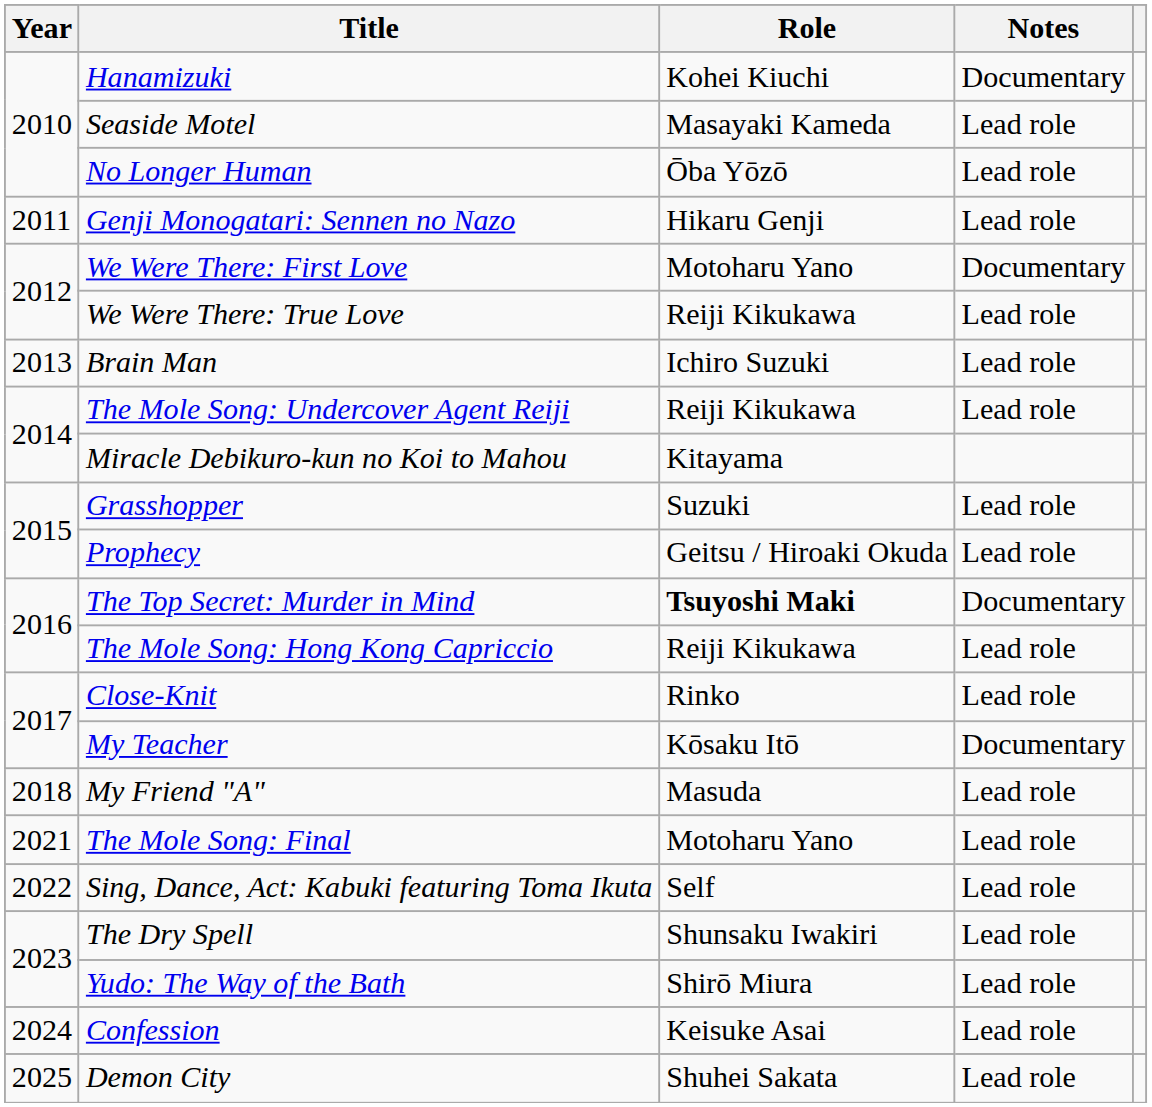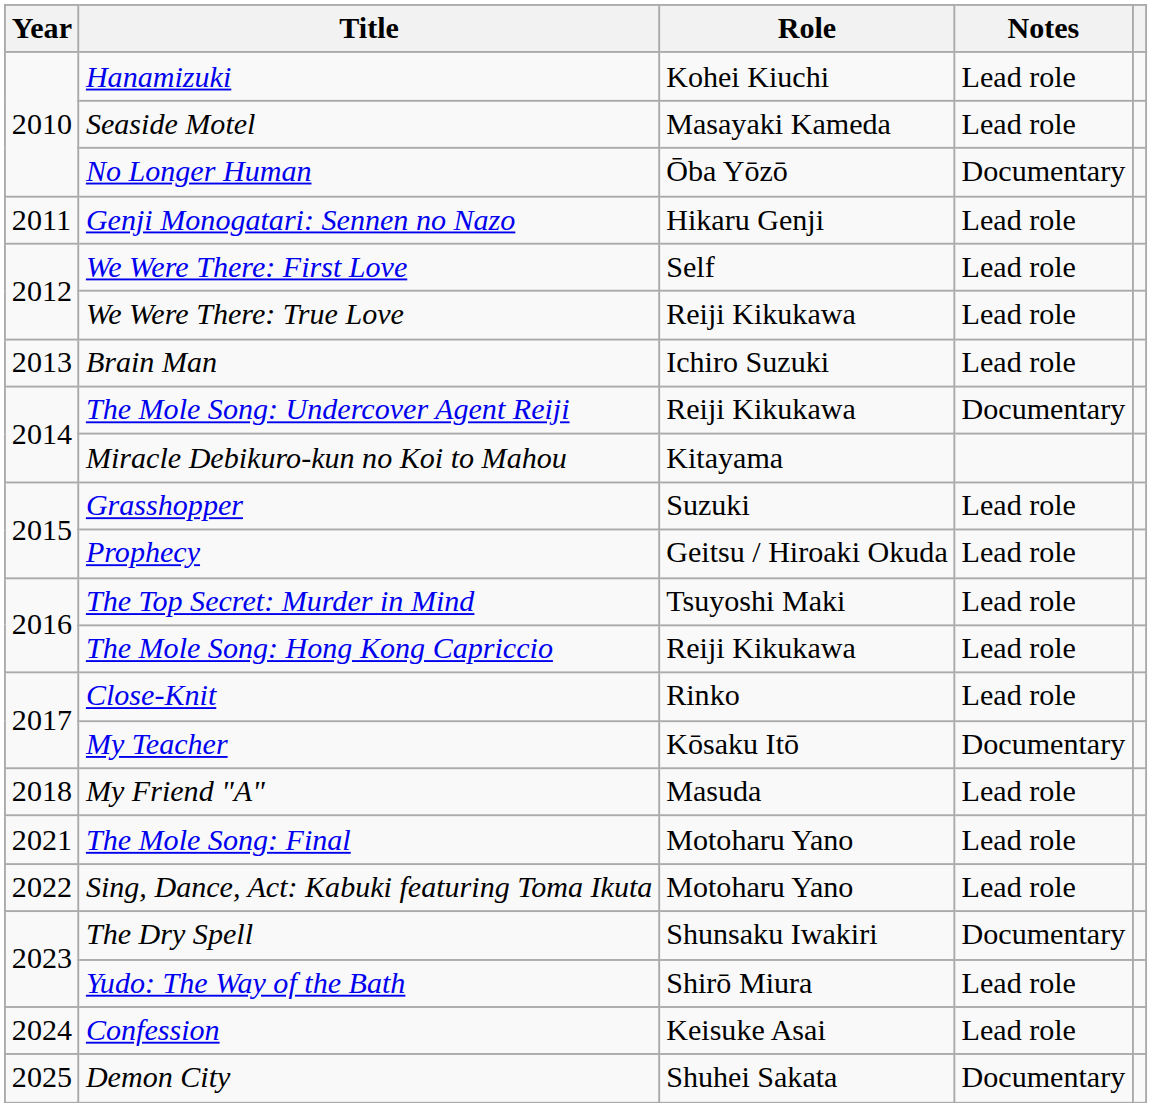Hanamizuki | Notes: Documentary -> Lead role
No Longer Human | Notes: Lead role -> Documentary
We Were There: First Love | Role: Motoharu Yano -> Self
We Were There: First Love | Notes: Documentary -> Lead role
The Mole Song: Undercover Agent Reiji | Notes: Lead role -> Documentary
The Top Secret: Murder in Mind | Role: bold -> normal
The Top Secret: Murder in Mind | Notes: Documentary -> Lead role
Sing, Dance, Act: Kabuki featuring Toma Ikuta | Role: Self -> Motoharu Yano
The Dry Spell | Notes: Lead role -> Documentary
Demon City | Notes: Lead role -> Documentary
